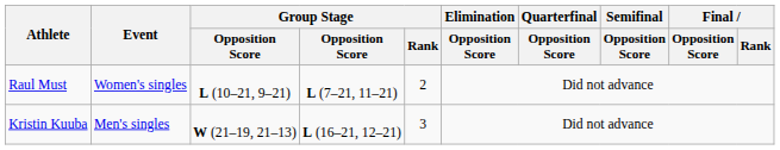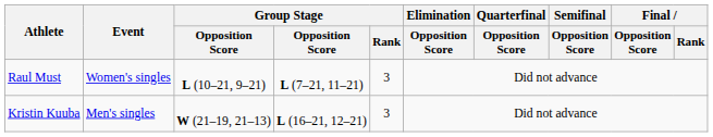Raul Must | Group Stage / Rank: 2 -> 3
